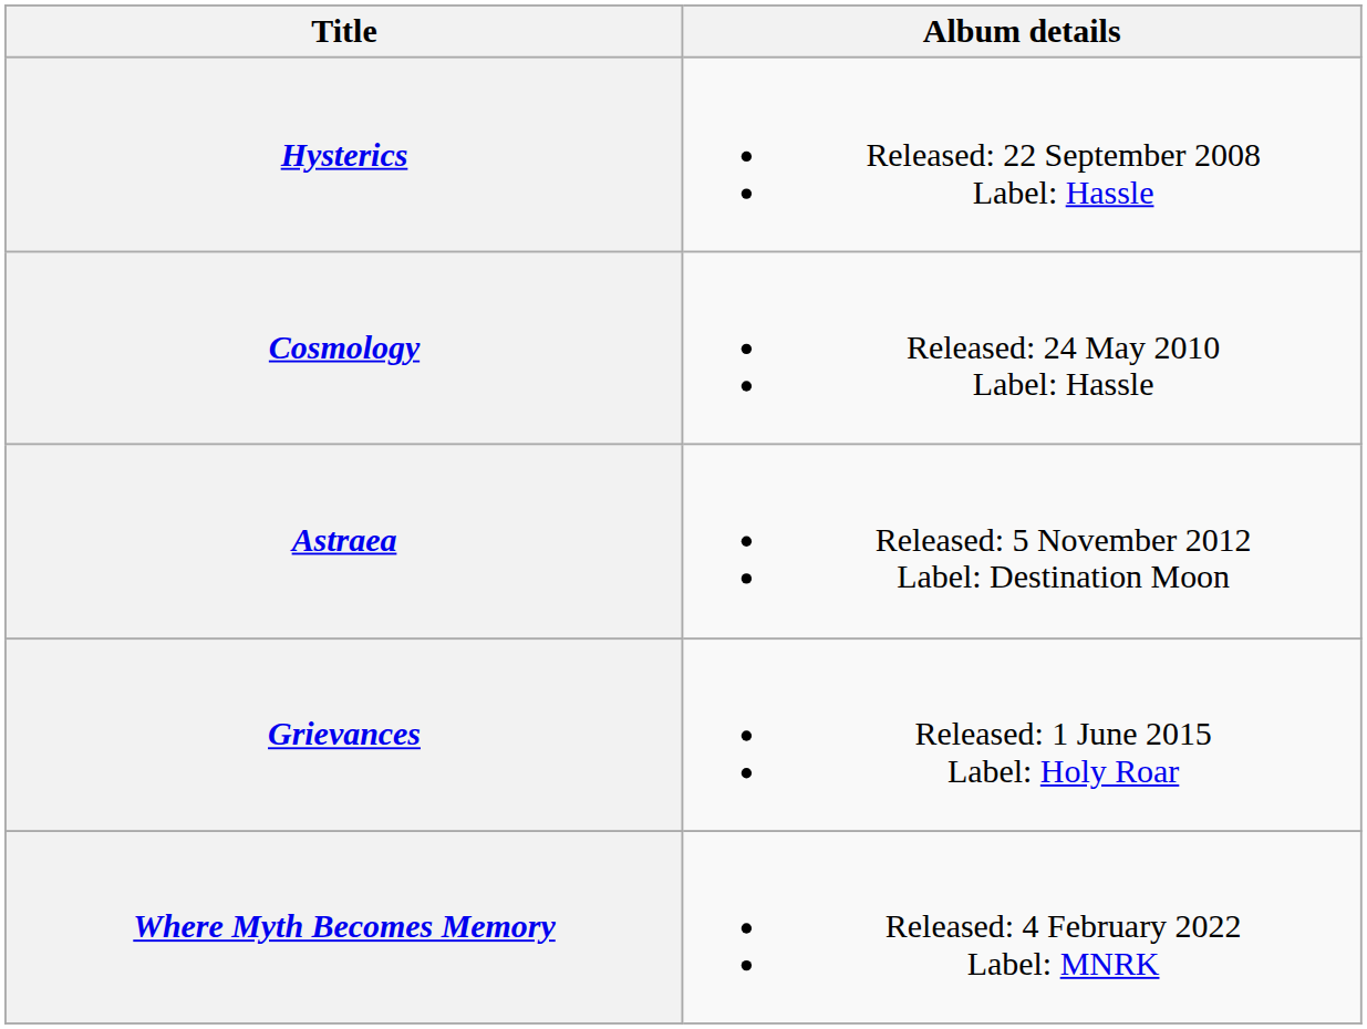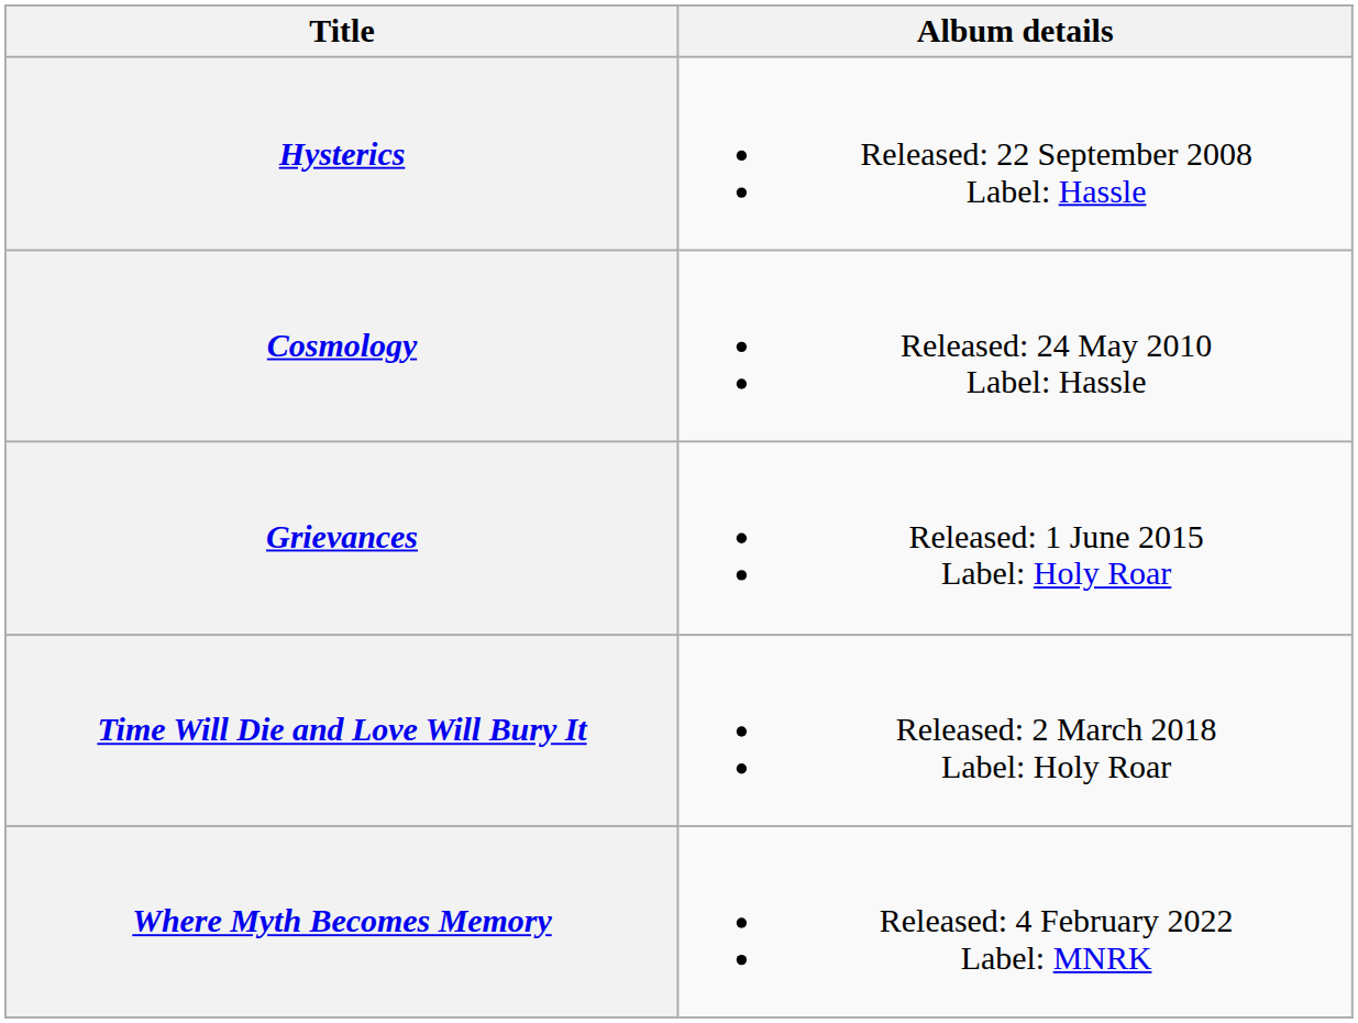- row: Astraea | Released: 5 November 2012 Label: Destination Moon
+ row: Time Will Die and Love Will Bury It | Released: 2 March 2018 Label: Holy Roar
